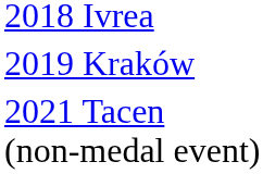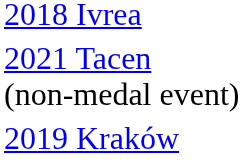rows swapped: 2019 Kraków <-> 2021 Tacen (non-medal event)
